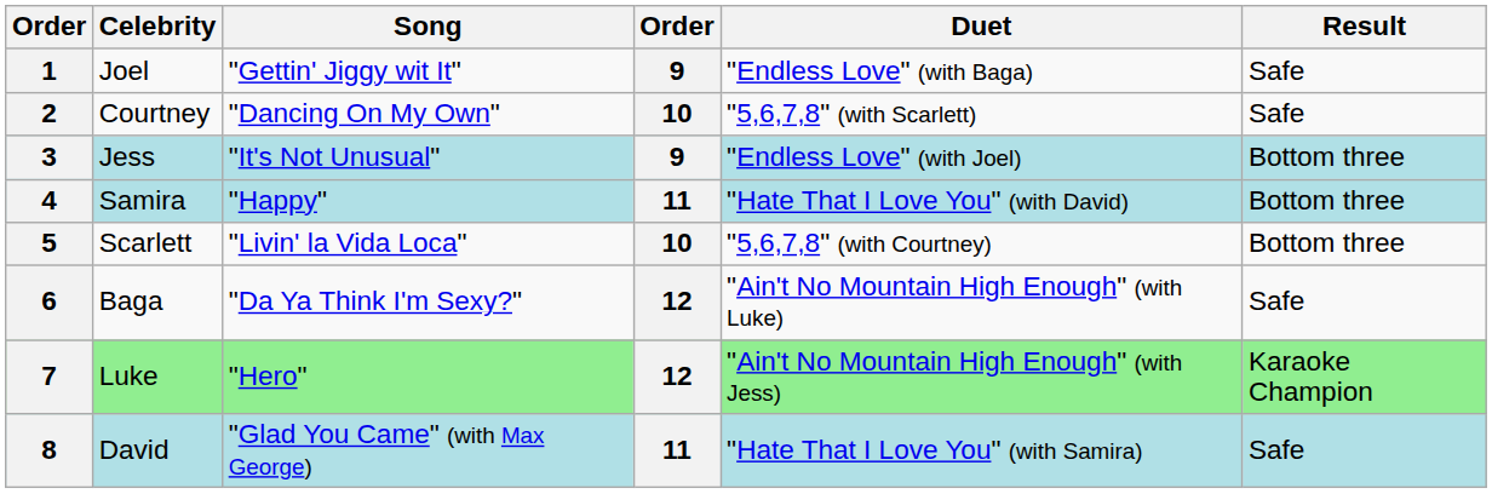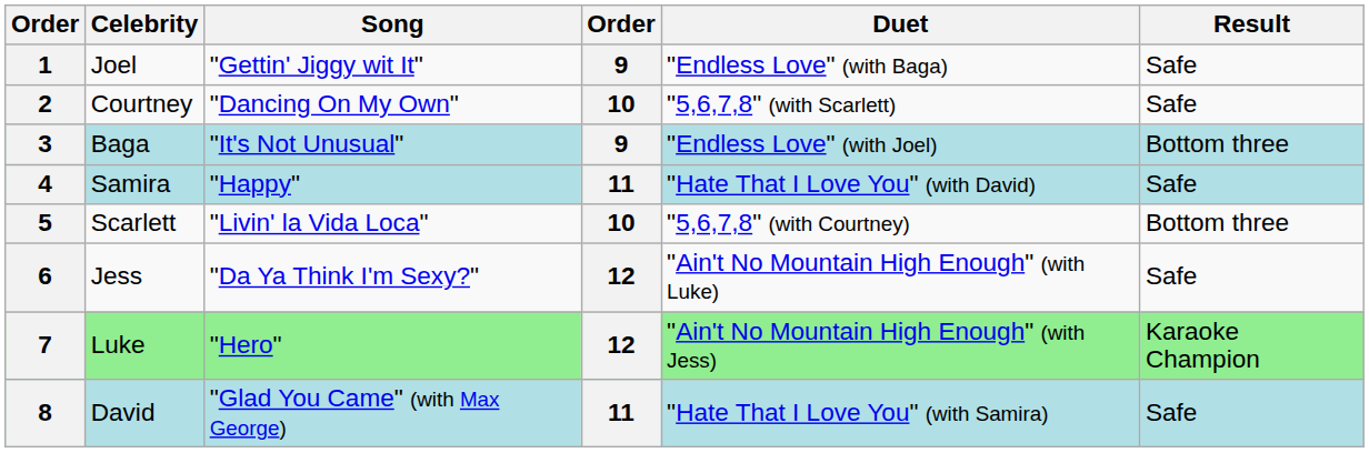3 | Celebrity: Jess -> Baga
4 | Result: Bottom three -> Safe
6 | Celebrity: Baga -> Jess
